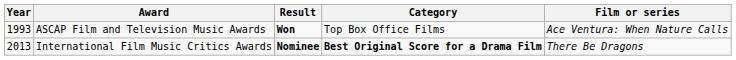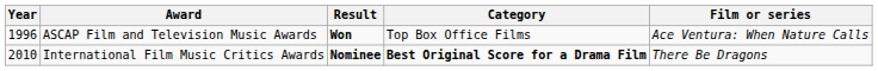ASCAP Film and Television Music Awards | Year: 1993 -> 1996
International Film Music Critics Awards | Year: 2013 -> 2010
